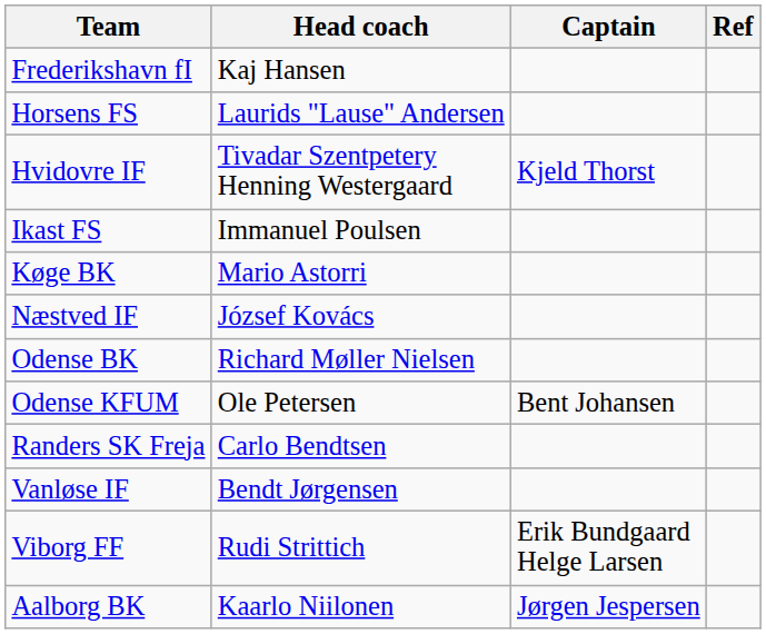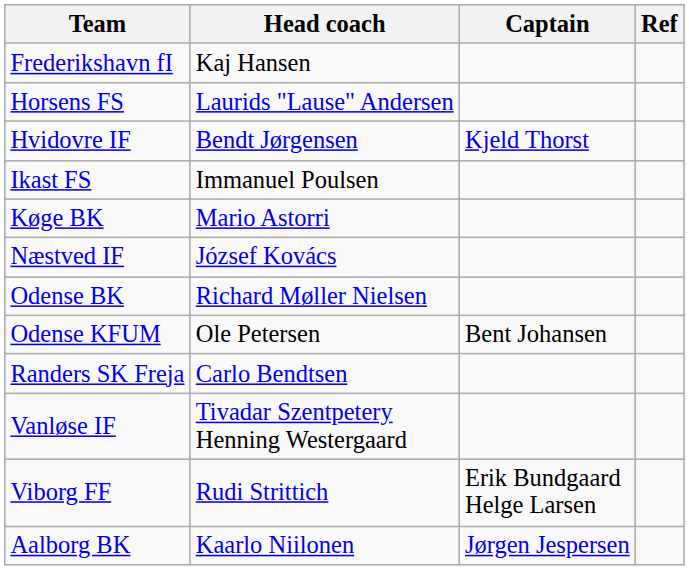Hvidovre IF | Head coach: Tivadar Szentpetery Henning Westergaard -> Bendt Jørgensen
Vanløse IF | Head coach: Bendt Jørgensen -> Tivadar Szentpetery Henning Westergaard
